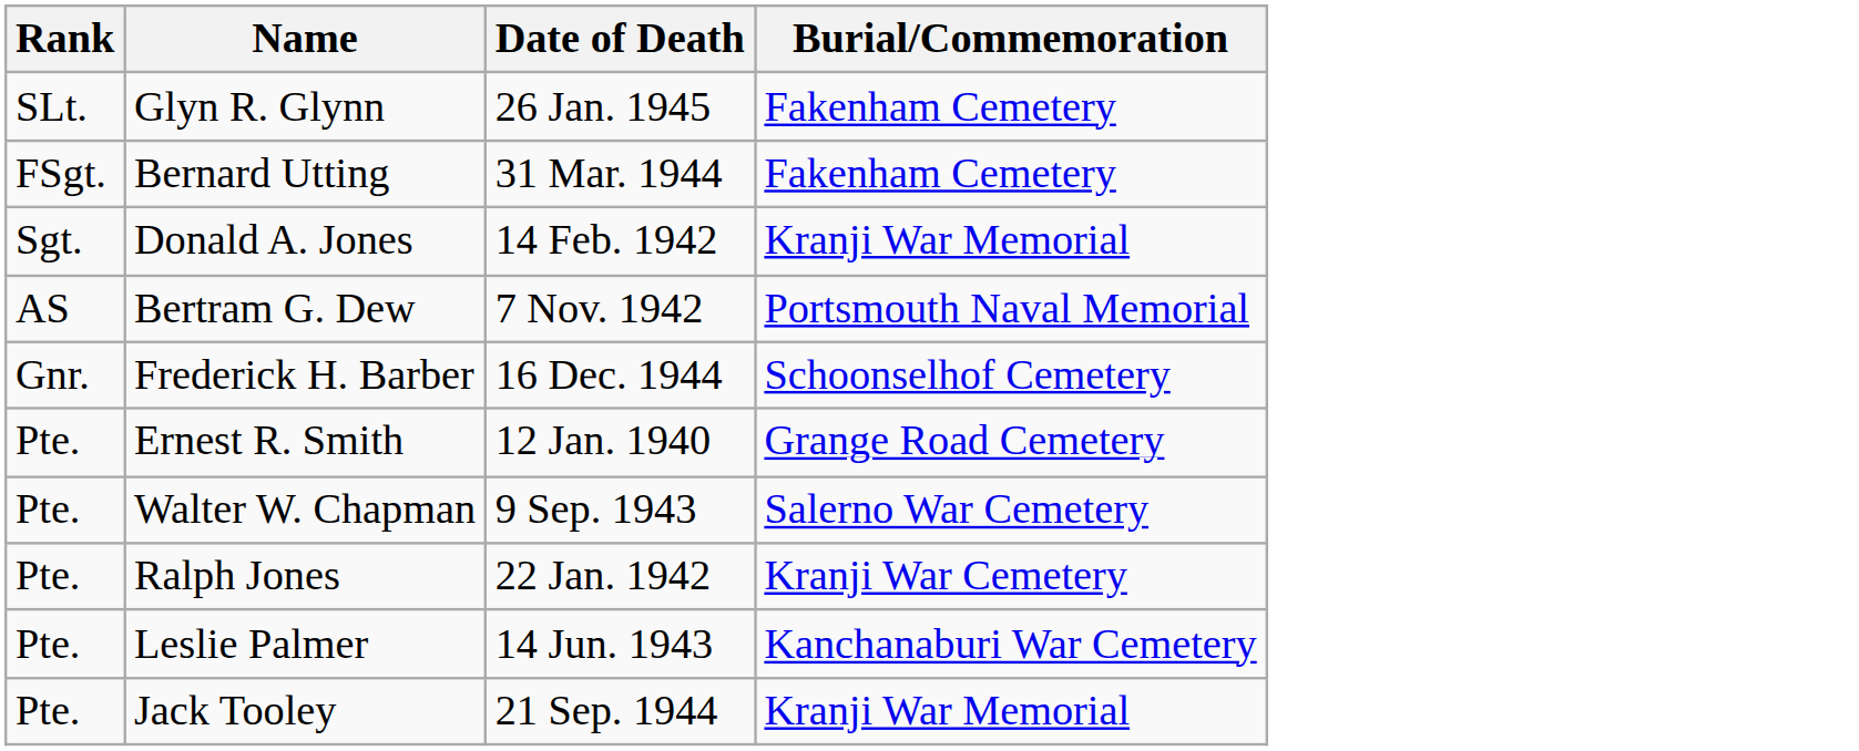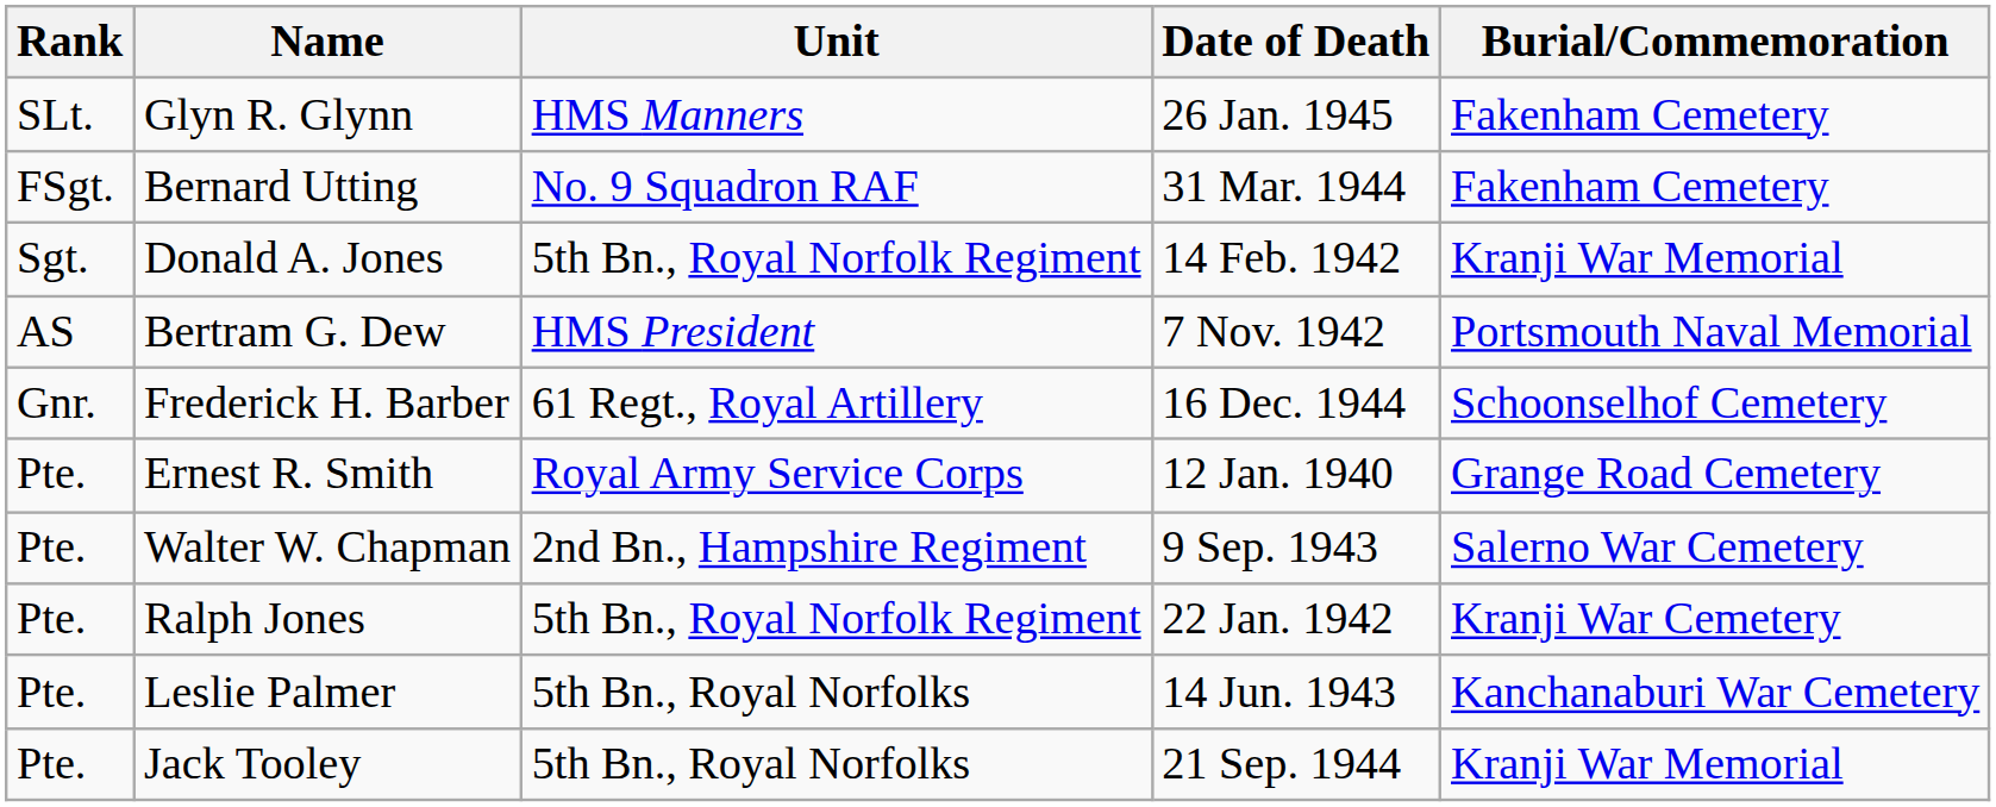+ column: Unit | HMS Manners | No. 9 Squadron RAF | 5th Bn., Royal Norfolk Regiment | HMS President | 61 Regt., Royal Artillery | Royal Army Service Corps | 2nd Bn., Hampshire Regiment | 5th Bn., Royal Norfolk Regiment | 5th Bn., Royal Norfolks | 5th Bn., Royal Norfolks
